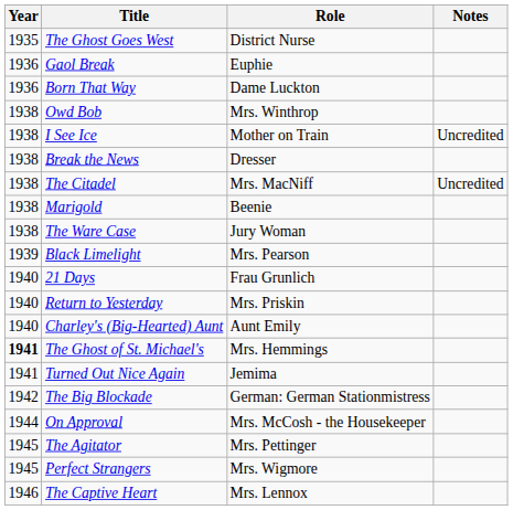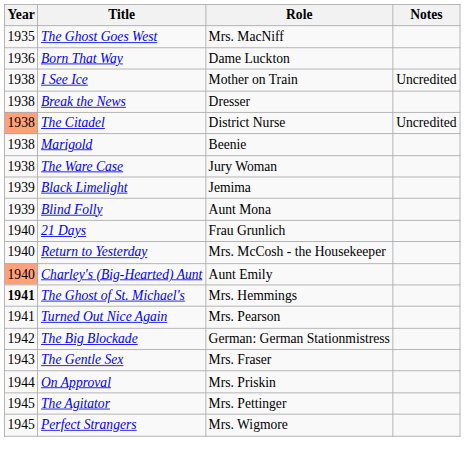The Ghost Goes West | Role: District Nurse -> Mrs. MacNiff
- row: 1936 | Gaol Break | Euphie
- row: 1938 | Owd Bob | Mrs. Winthrop
The Citadel | Year: no background -> lightsalmon background
The Citadel | Role: Mrs. MacNiff -> District Nurse
Black Limelight | Role: Mrs. Pearson -> Jemima
+ row: 1939 | Blind Folly | Aunt Mona
Return to Yesterday | Role: Mrs. Priskin -> Mrs. McCosh - the Housekeeper
Charley's (Big-Hearted) Aunt | Year: no background -> lightsalmon background
Turned Out Nice Again | Role: Jemima -> Mrs. Pearson
+ row: 1943 | The Gentle Sex | Mrs. Fraser
On Approval | Role: Mrs. McCosh - the Housekeeper -> Mrs. Priskin
- row: 1946 | The Captive Heart | Mrs. Lennox
